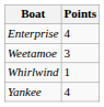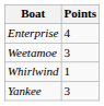Yankee | Points: 4 -> 3
